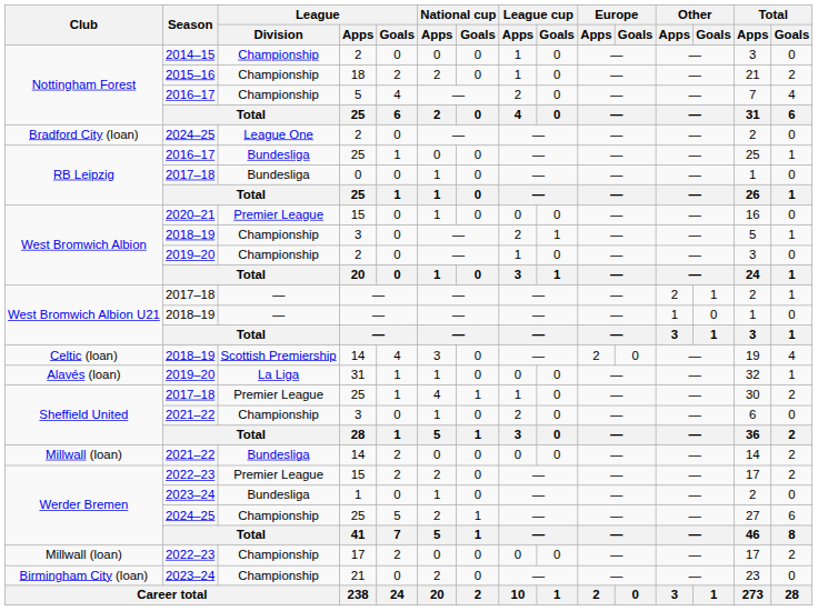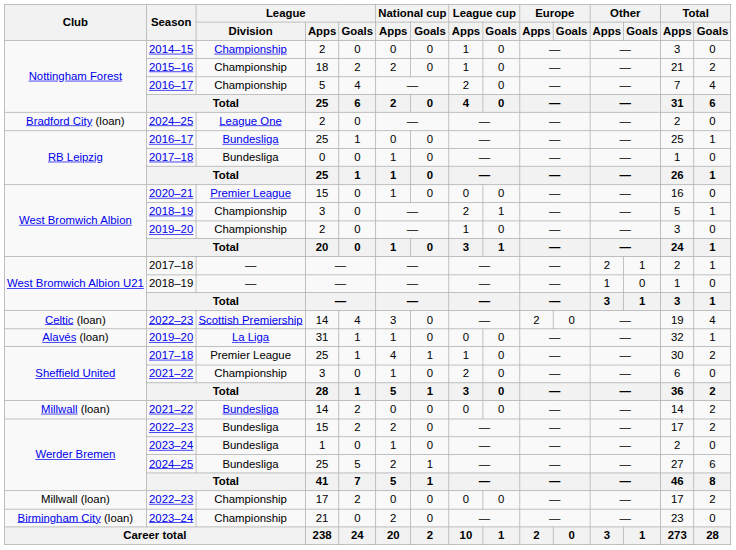Celtic (loan) / 14 | Season: 2018–19 -> 2022–23
Werder Bremen / 15 | League / Division: Premier League -> Bundesliga
Werder Bremen / 25 | League / Division: Championship -> Bundesliga
